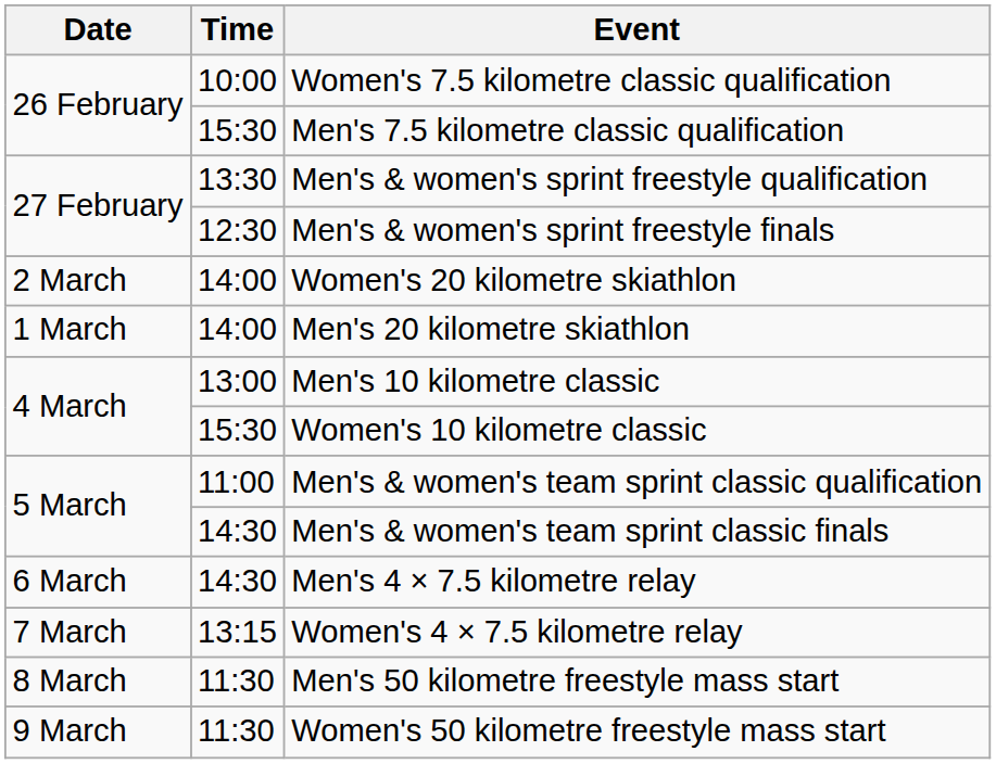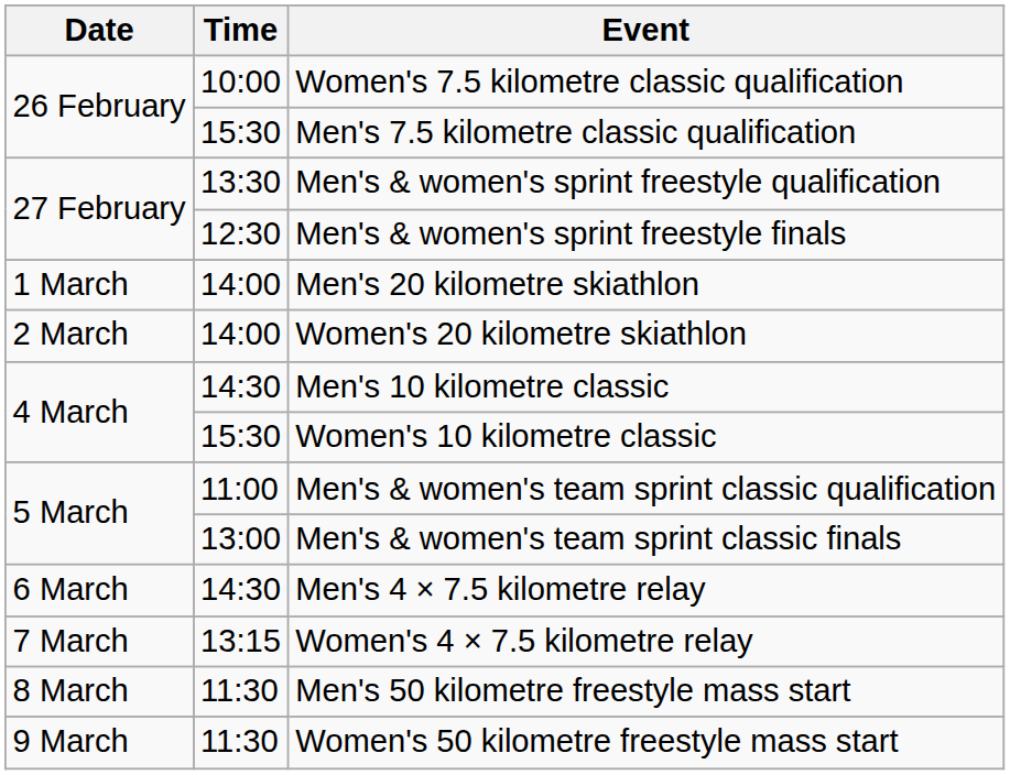rows swapped: Men's 20 kilometre skiathlon <-> Women's 20 kilometre skiathlon
Men's 10 kilometre classic | Time: 13:00 -> 14:30
Men's & women's team sprint classic finals | Time: 14:30 -> 13:00
